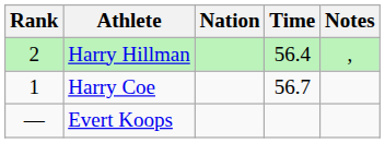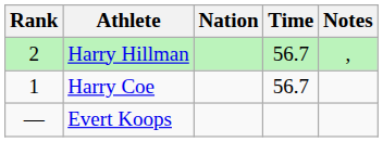Harry Hillman | Time: 56.4 -> 56.7
